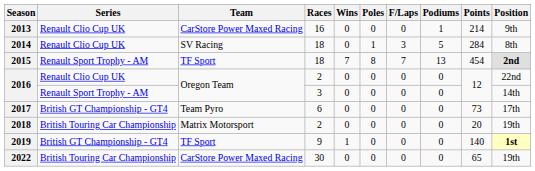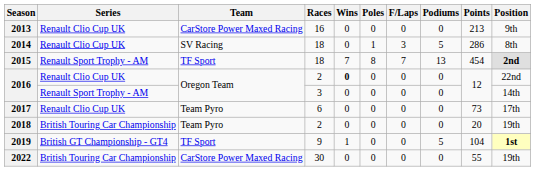2013 | Podiums: 1 -> 0
2013 | Points: 214 -> 213
2014 | Points: 284 -> 286
2016 / 2 | Wins: normal -> bold
2017 | Series: British GT Championship - GT4 -> Renault Clio Cup UK
2018 | Team: Matrix Motorsport -> Team Pyro
2019 | Podiums: 0 -> 5
2019 | Points: 140 -> 104
2022 | Points: 65 -> 55
